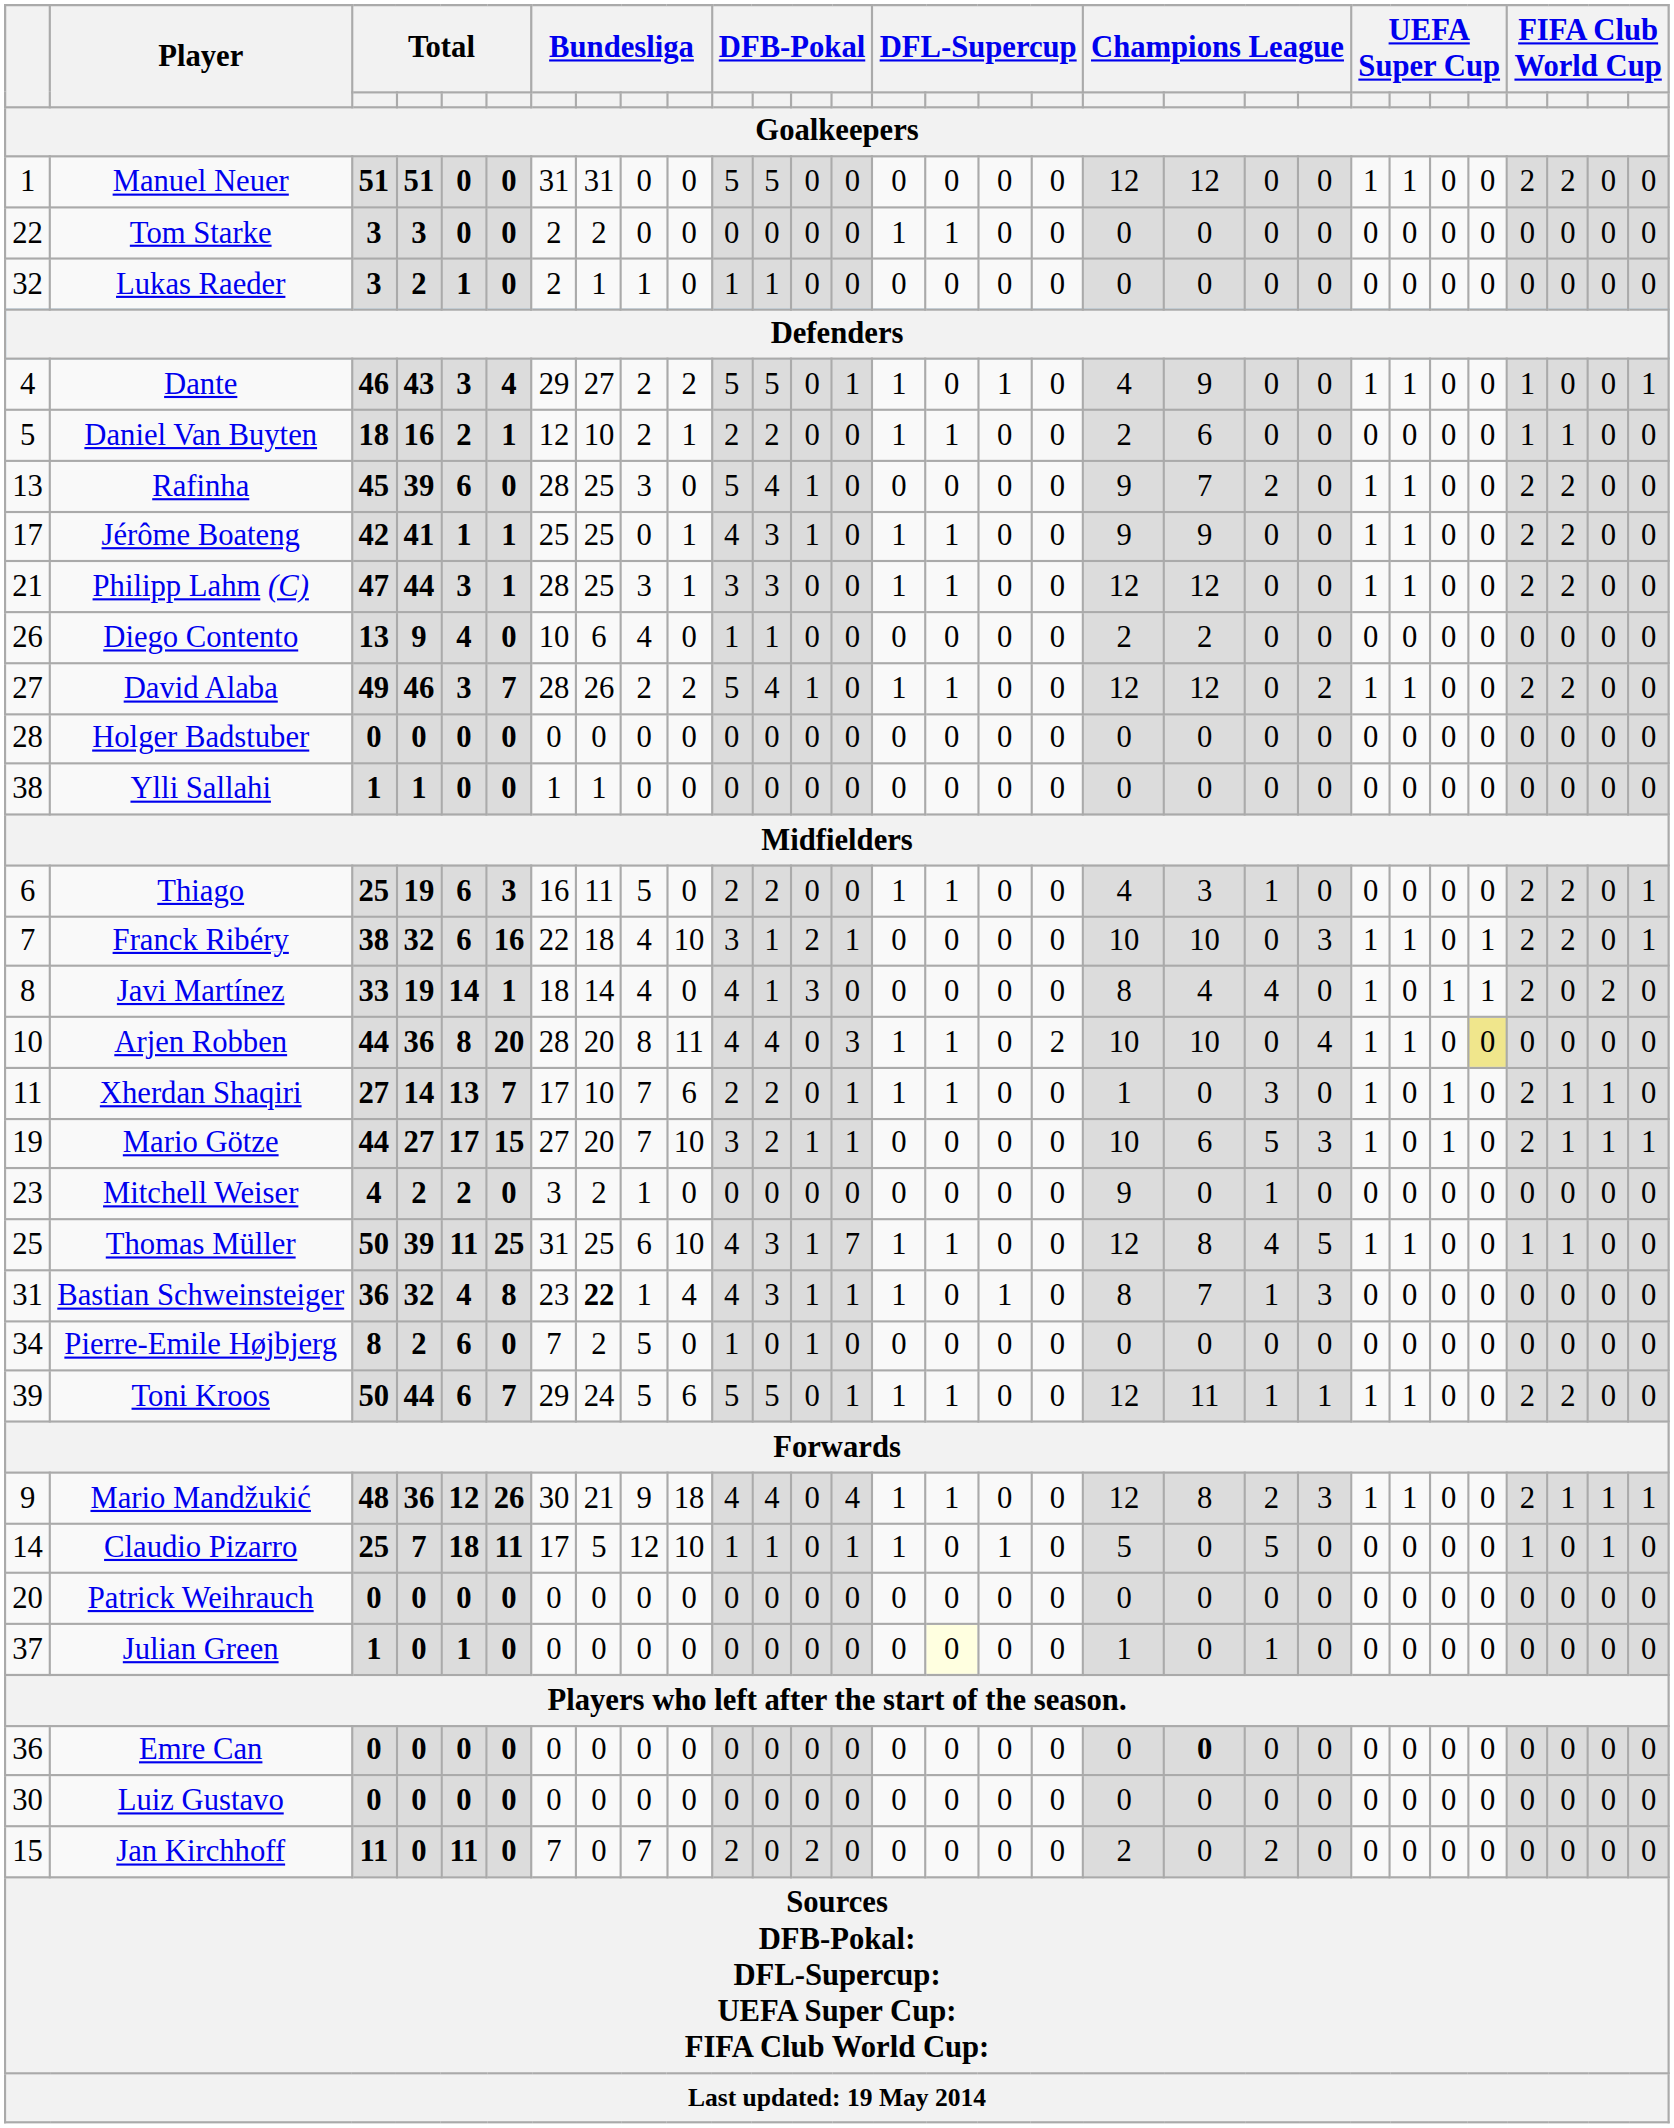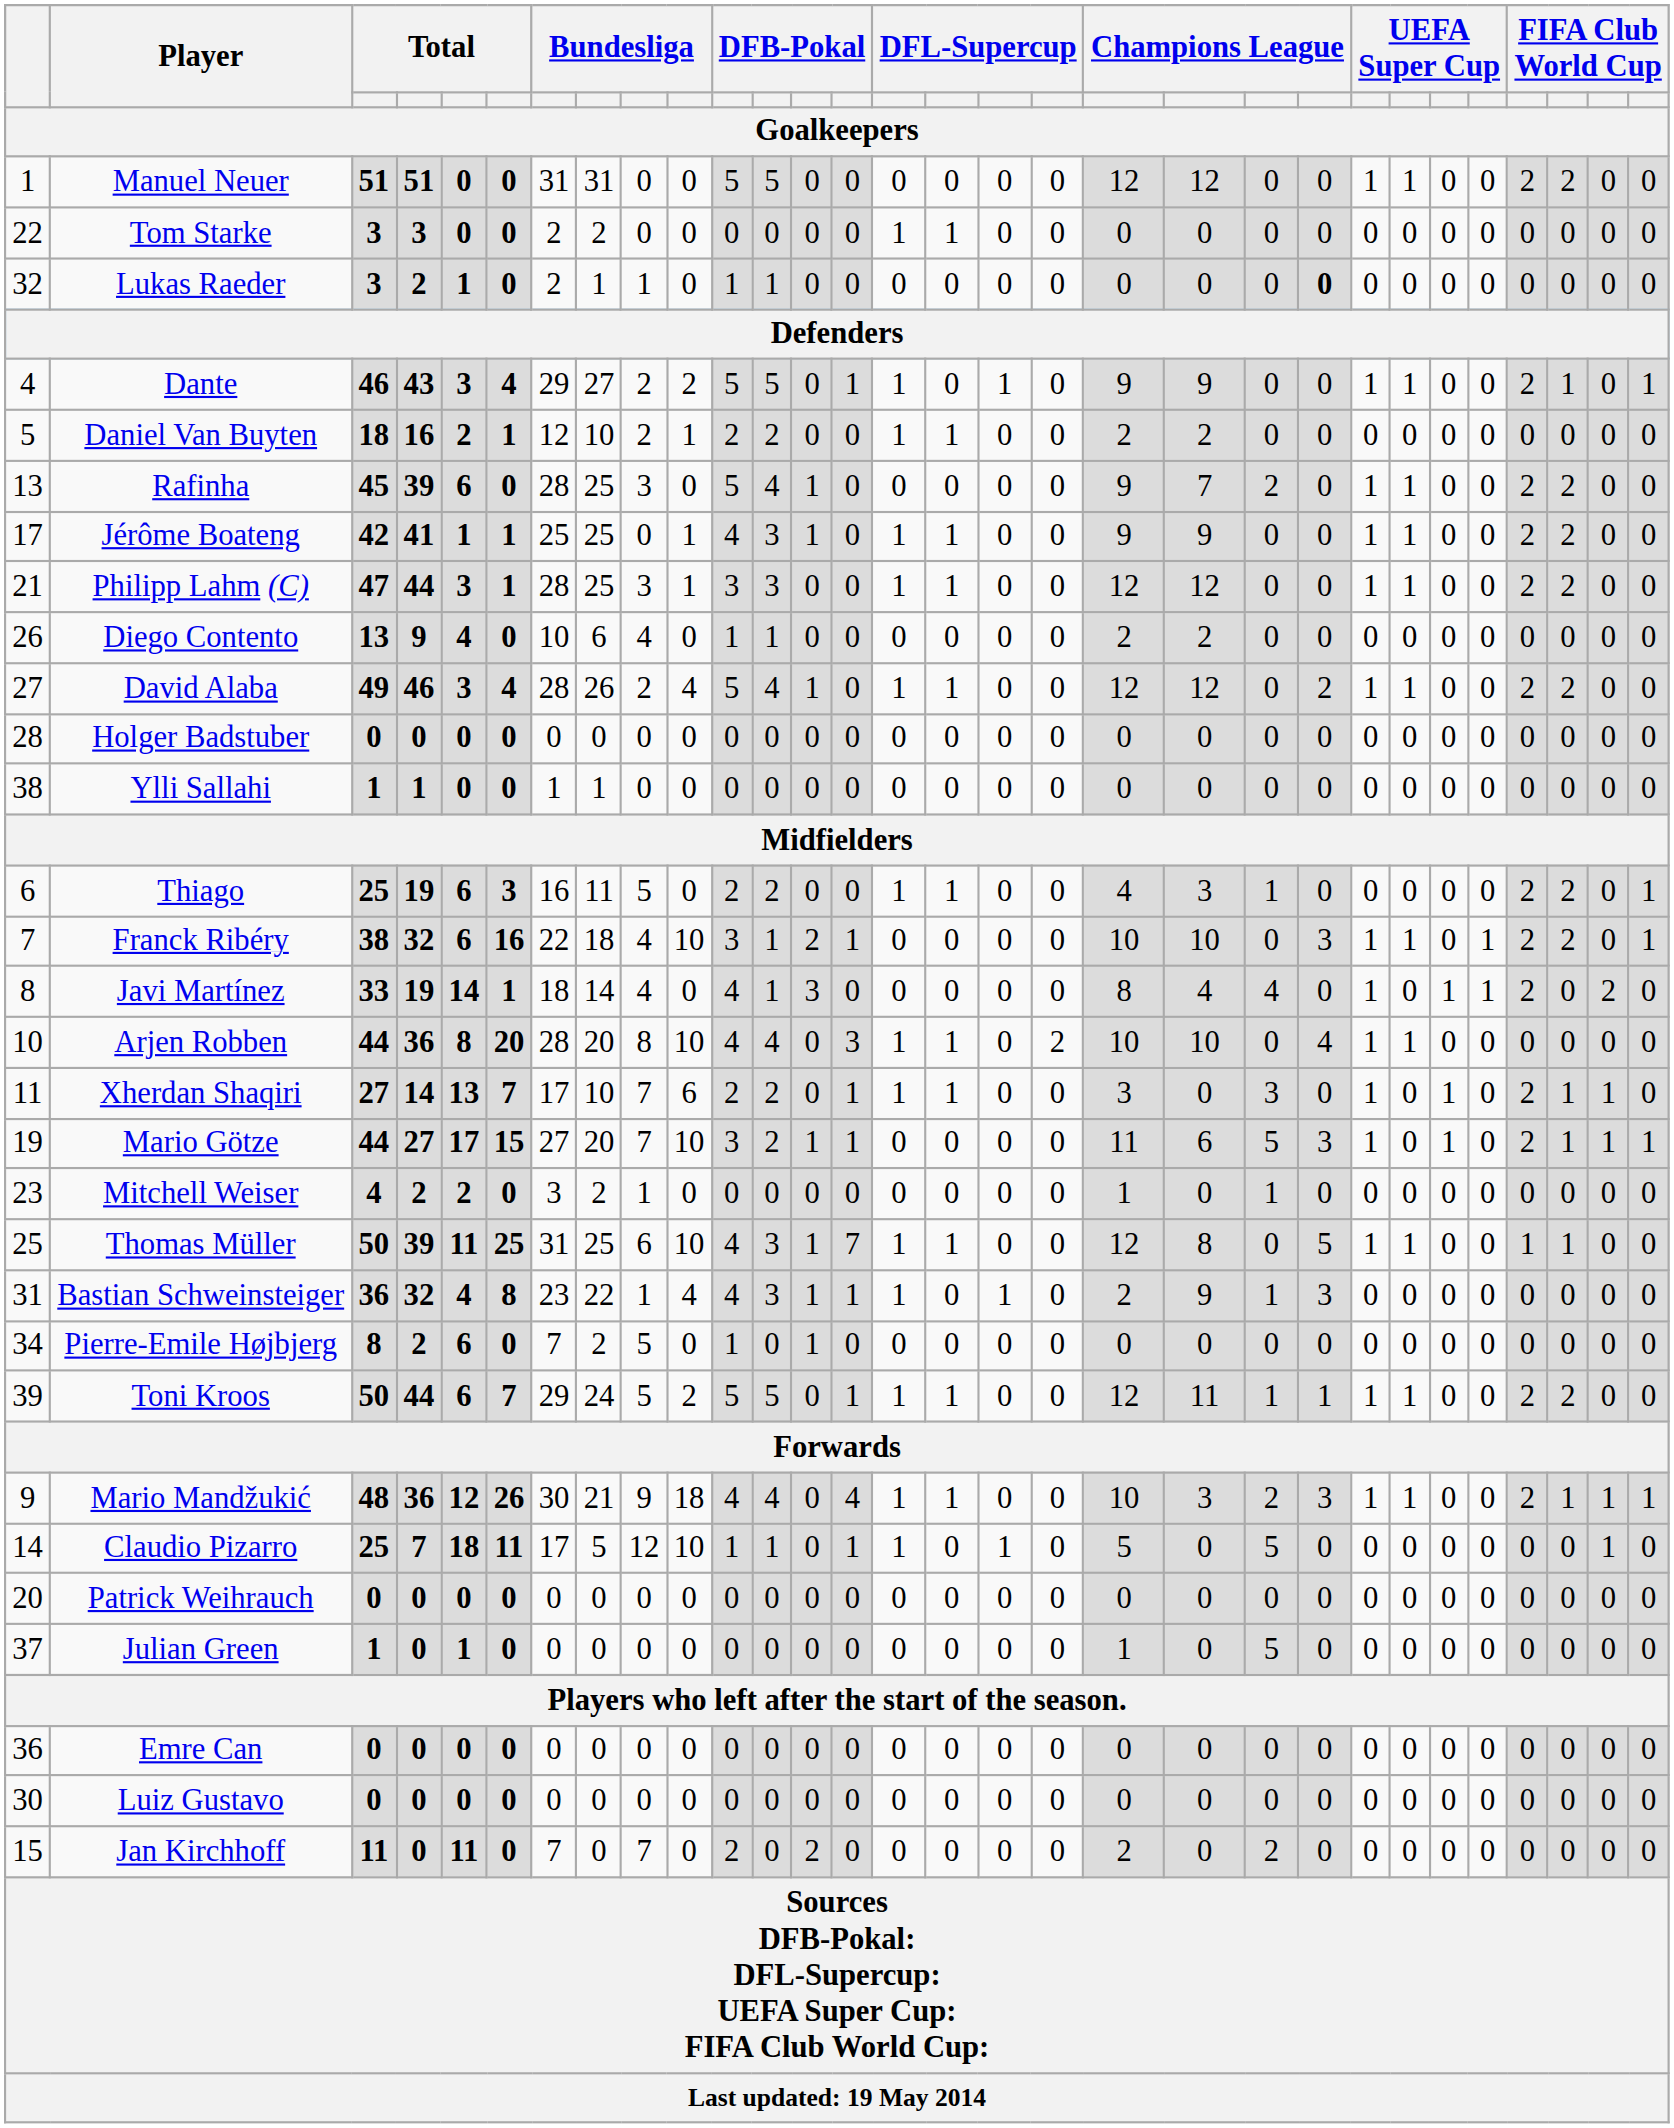Lukas Raeder | column 22: normal -> bold
Dante | column 19: 4 -> 9
Dante | column 27: 1 -> 2
Dante | column 28: 0 -> 1
Daniel Van Buyten | column 20: 6 -> 2
Daniel Van Buyten | column 27: 1 -> 0
Daniel Van Buyten | column 28: 1 -> 0
David Alaba | column 6: 7 -> 4
David Alaba | column 10: 2 -> 4
Arjen Robben | column 10: 11 -> 10
Arjen Robben | column 26: khaki background -> no background
Xherdan Shaqiri | column 19: 1 -> 3
Mario Götze | column 19: 10 -> 11
Mitchell Weiser | column 19: 9 -> 1
Thomas Müller | column 21: 4 -> 0
Bastian Schweinsteiger | column 8: bold -> normal
Bastian Schweinsteiger | column 19: 8 -> 2
Bastian Schweinsteiger | column 20: 7 -> 9
Toni Kroos | column 10: 6 -> 2
Mario Mandžukić | column 19: 12 -> 10
Mario Mandžukić | column 20: 8 -> 3
Claudio Pizarro | column 27: 1 -> 0
Julian Green | column 16: lightyellow background -> no background
Julian Green | column 21: 1 -> 5
Emre Can | column 20: bold -> normal
